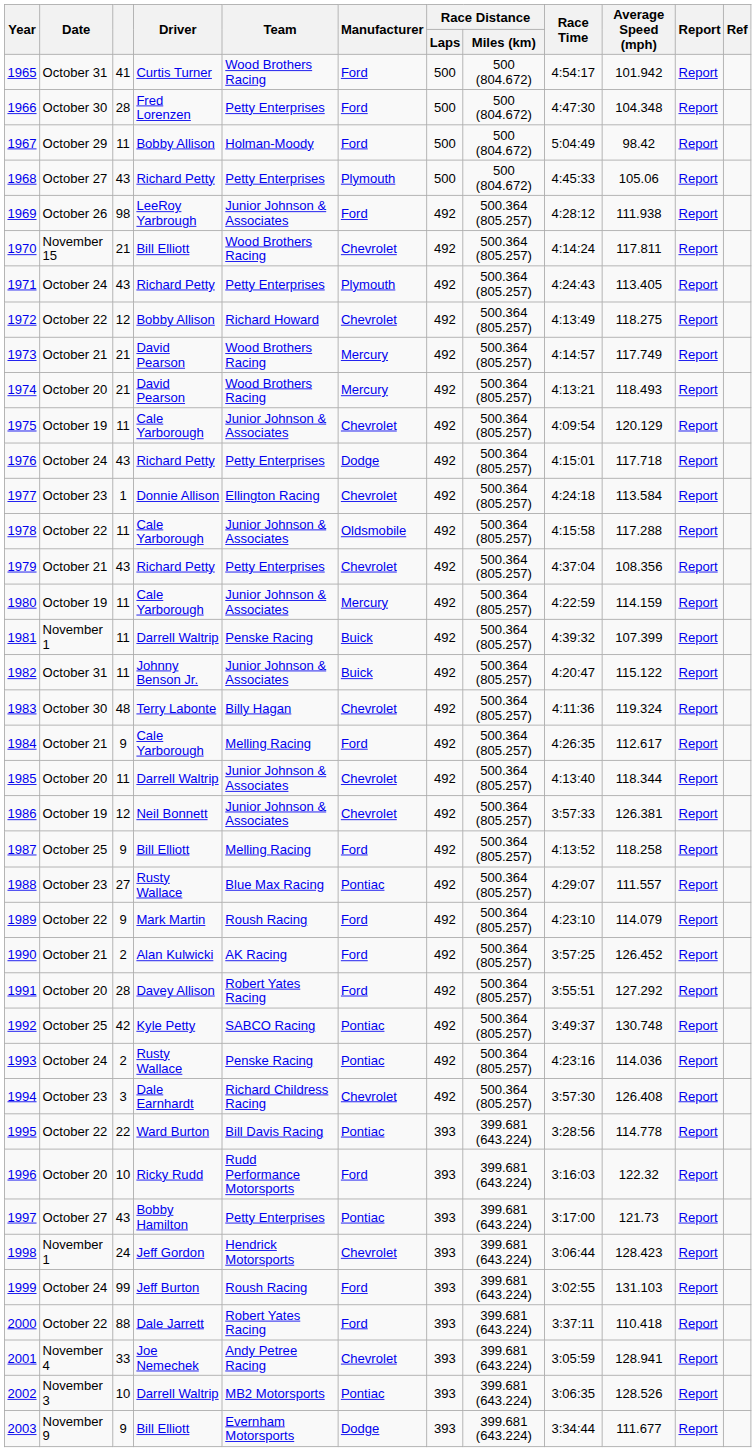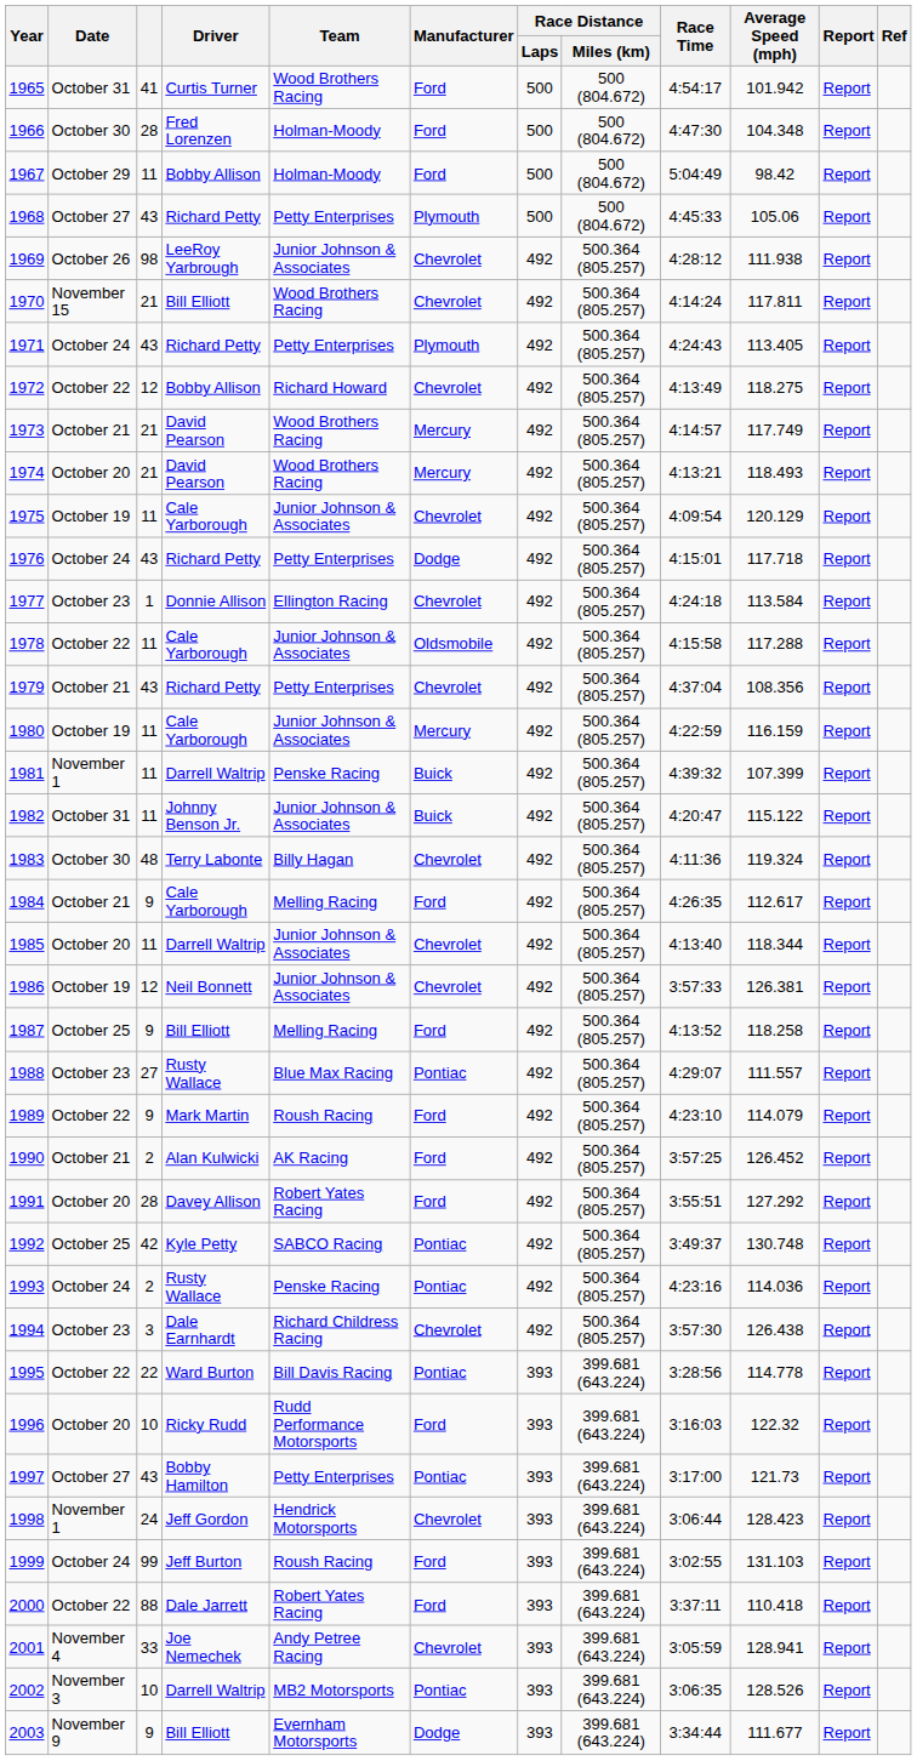1966 | Team: Petty Enterprises -> Holman-Moody
1969 | Manufacturer: Ford -> Chevrolet
1980 | Average Speed (mph): 114.159 -> 116.159
1994 | Average Speed (mph): 126.408 -> 126.438
